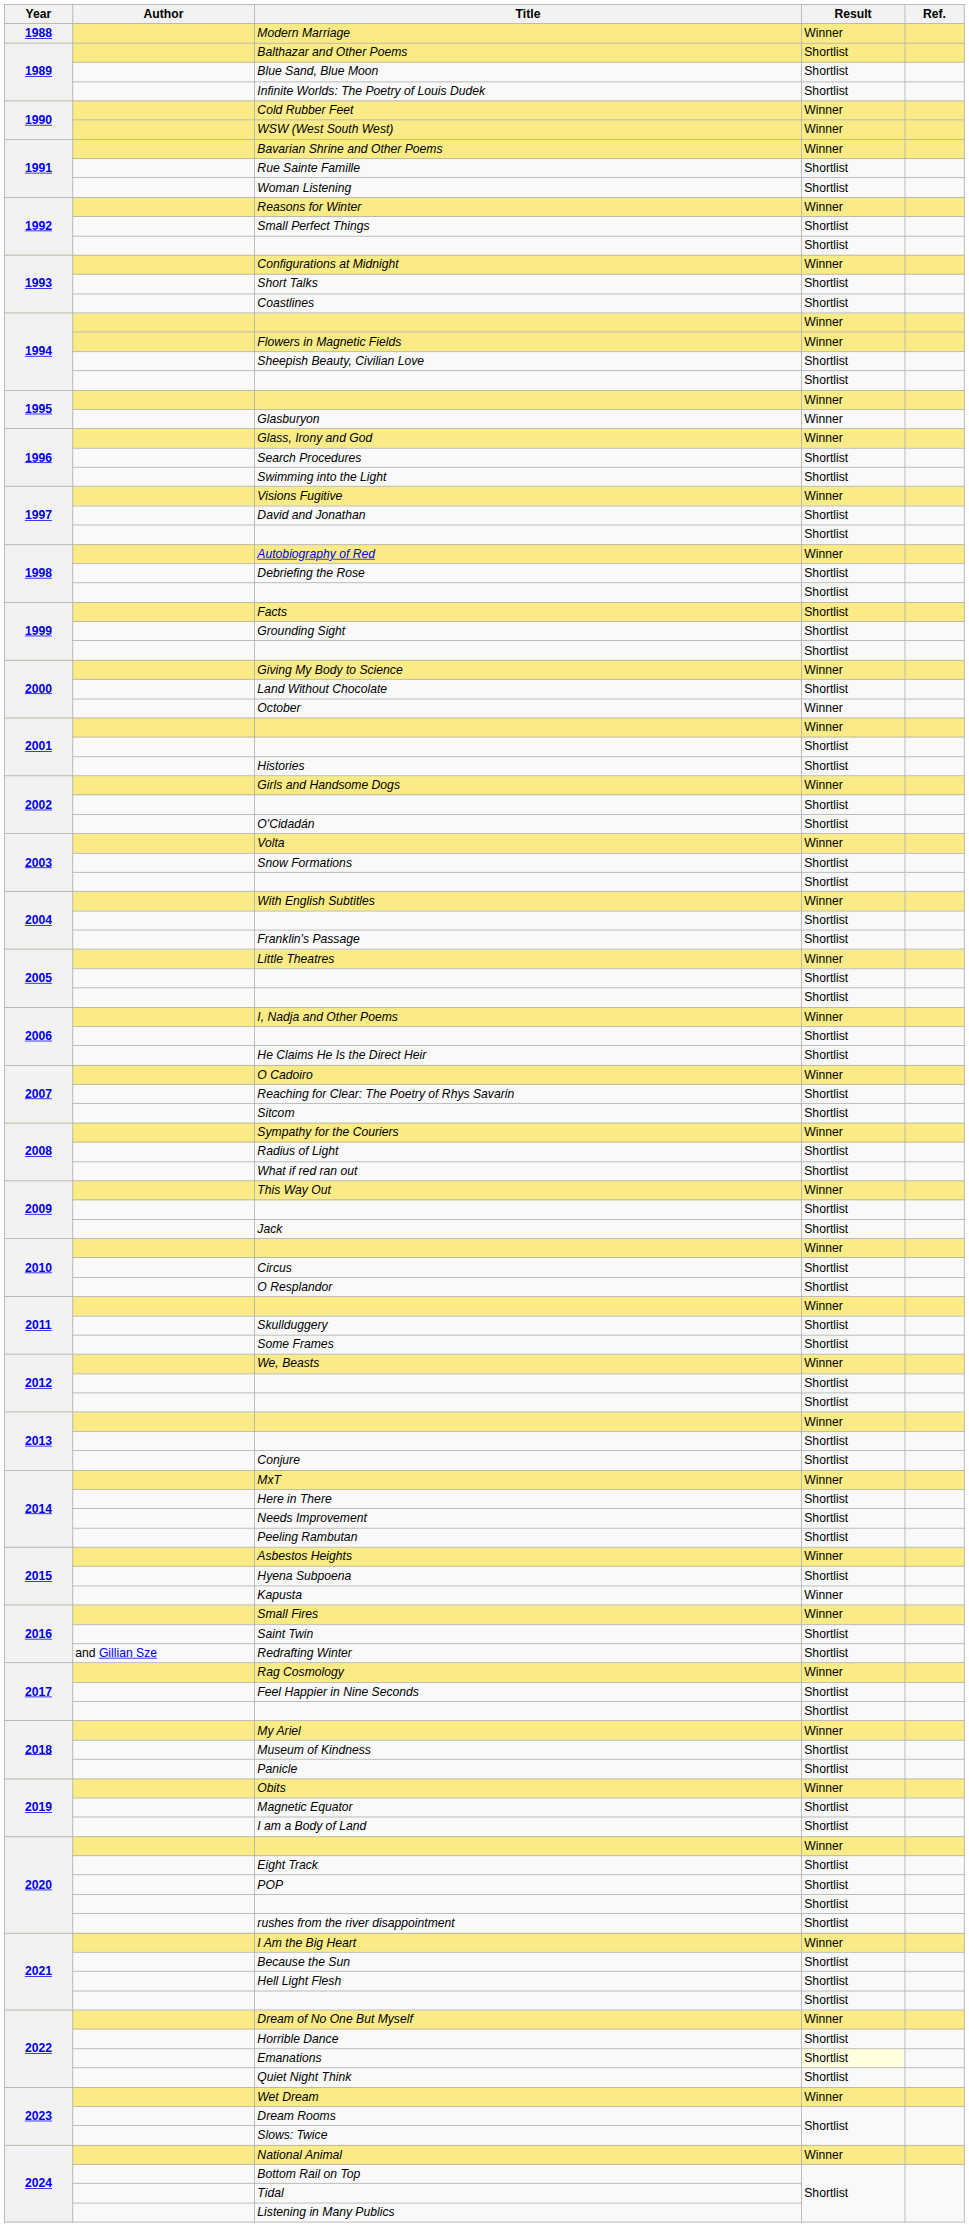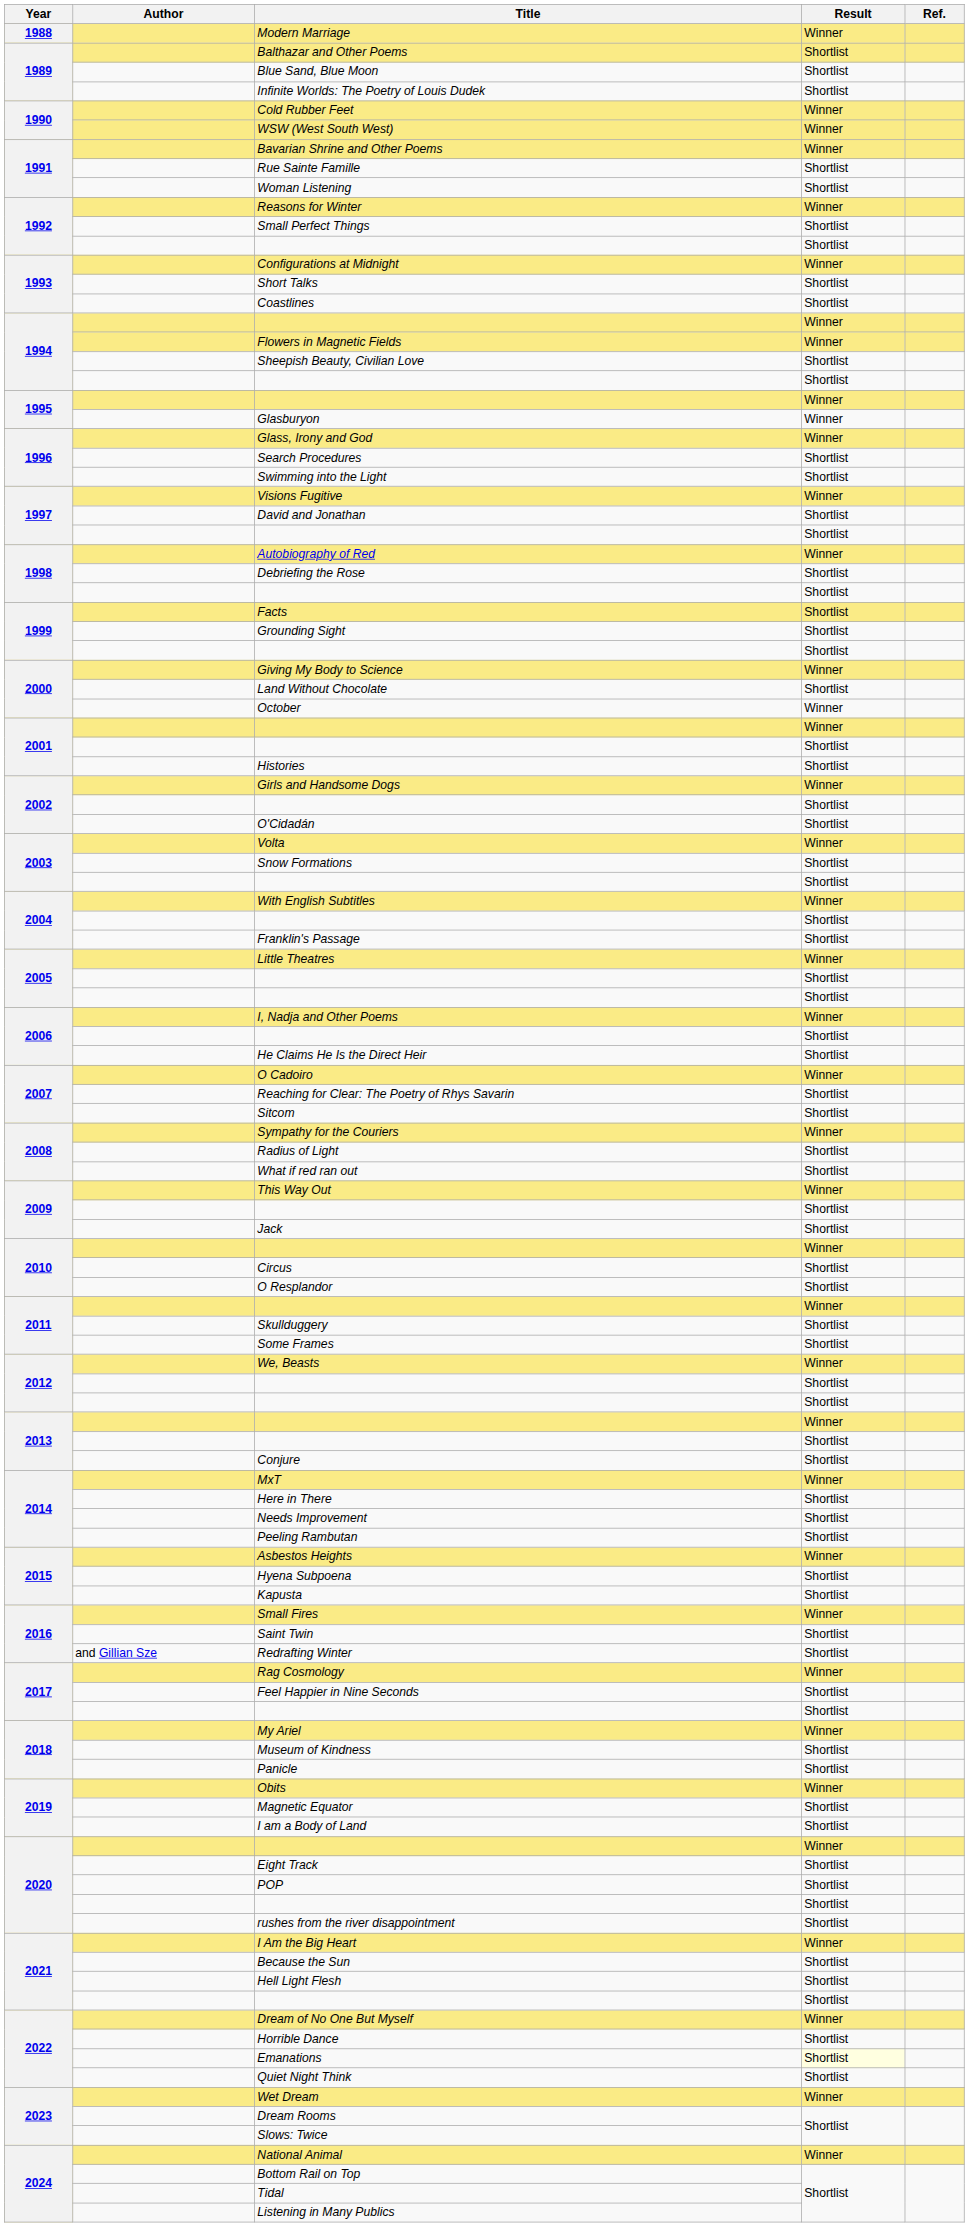Kapusta | Result: Winner -> Shortlist
